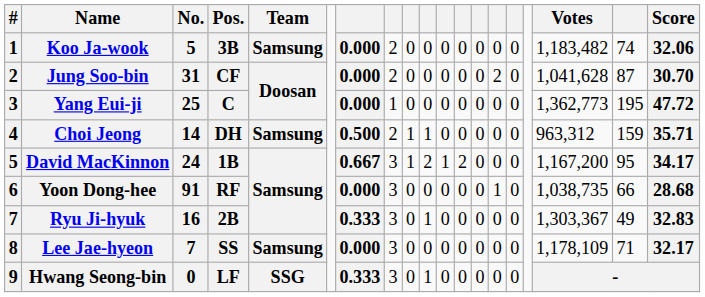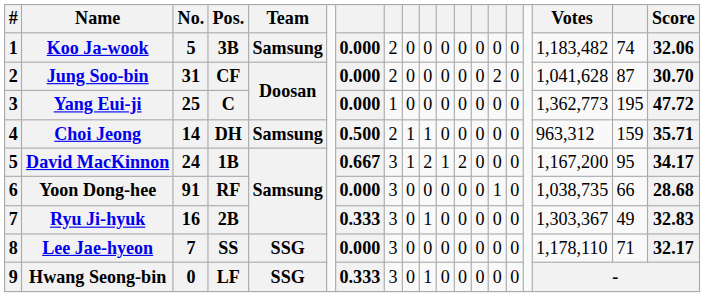Lee Jae-hyeon | Team: Samsung -> SSG
Lee Jae-hyeon | Votes: 1,178,109 -> 1,178,110
